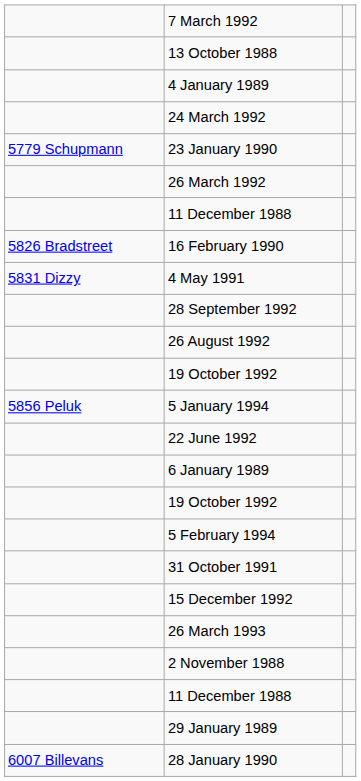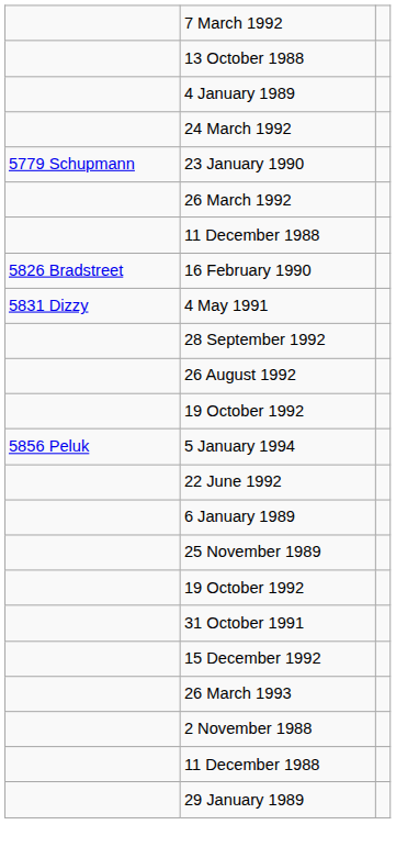+ row: 25 November 1989
- row: 5 February 1994
- row: 6007 Billevans | 28 January 1990
